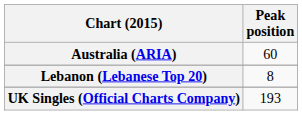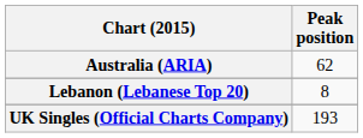Australia (ARIA) | Peak position: 60 -> 62
